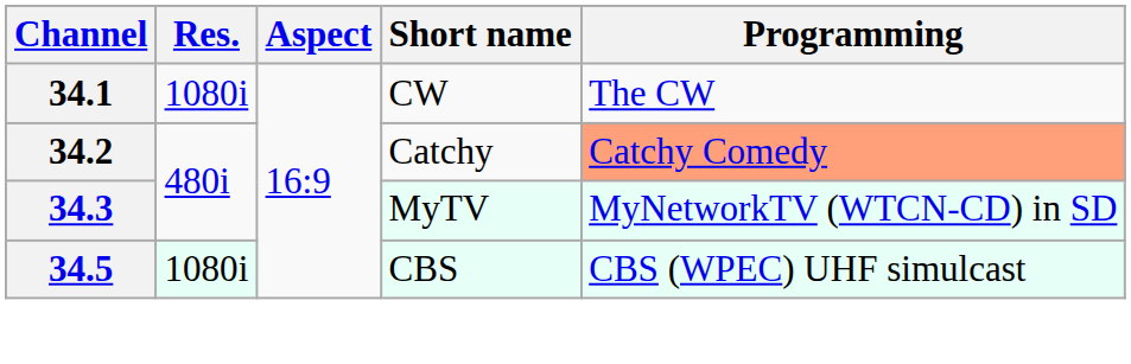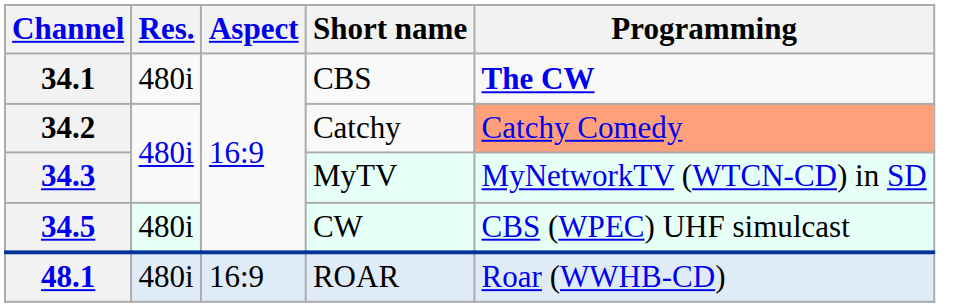34.1 | Res.: 1080i -> 480i
34.1 | Short name: CW -> CBS
34.1 | Programming: normal -> bold
34.5 | Res.: 1080i -> 480i
34.5 | Short name: CBS -> CW
+ row: 48.1 | 480i | 16:9 | ROAR | Roar (WWHB-CD)
